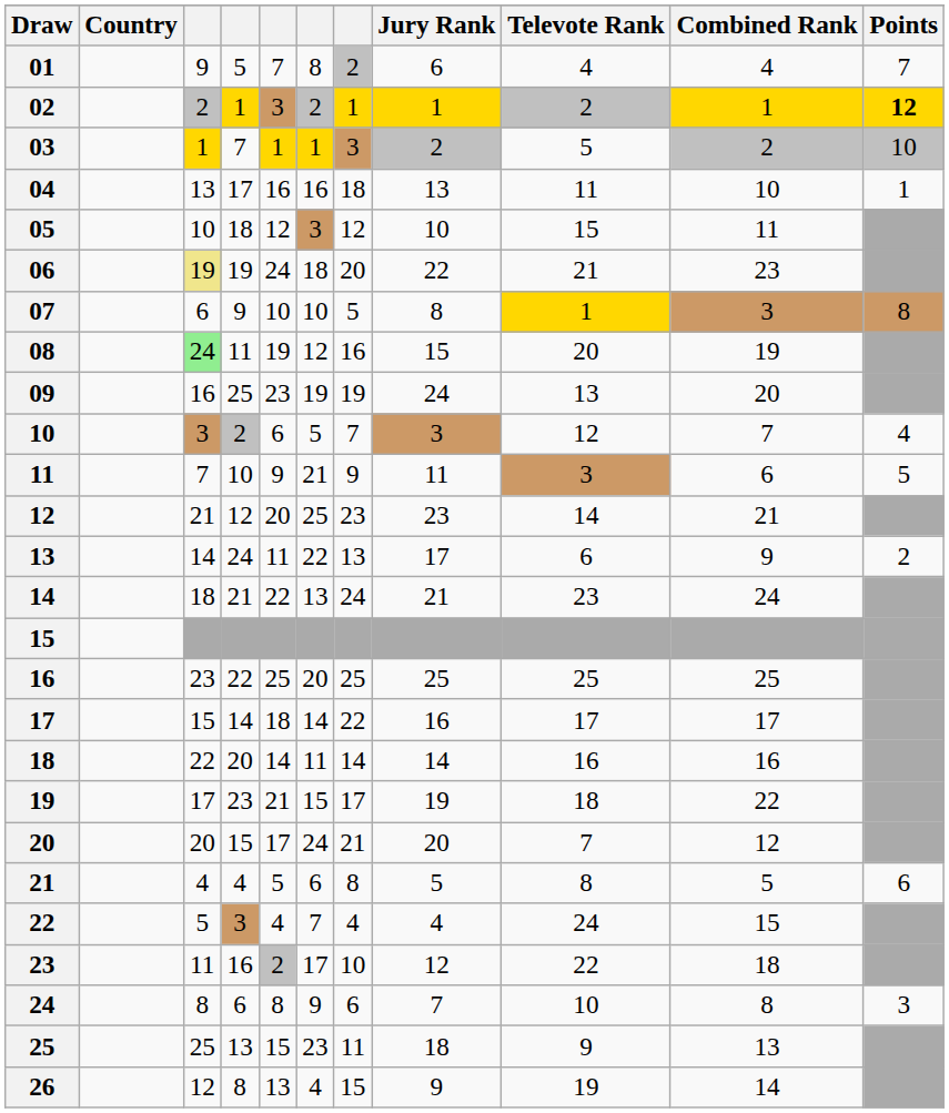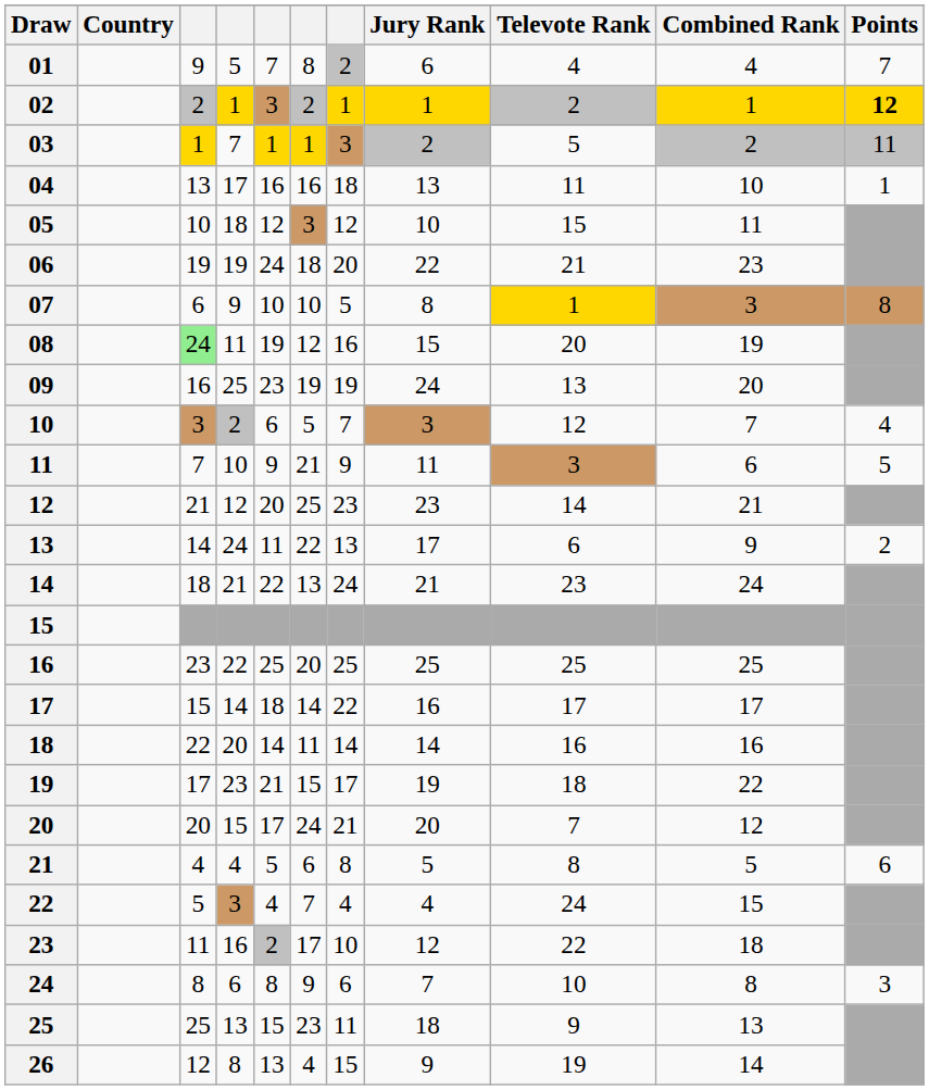03 | Points: 10 -> 11
06 | column 3: khaki background -> no background
